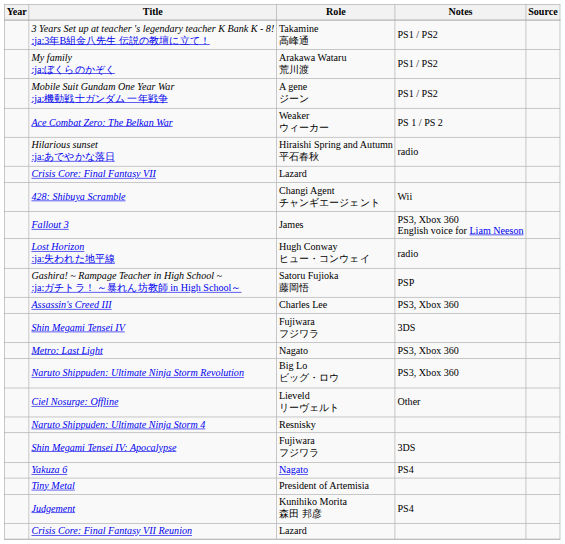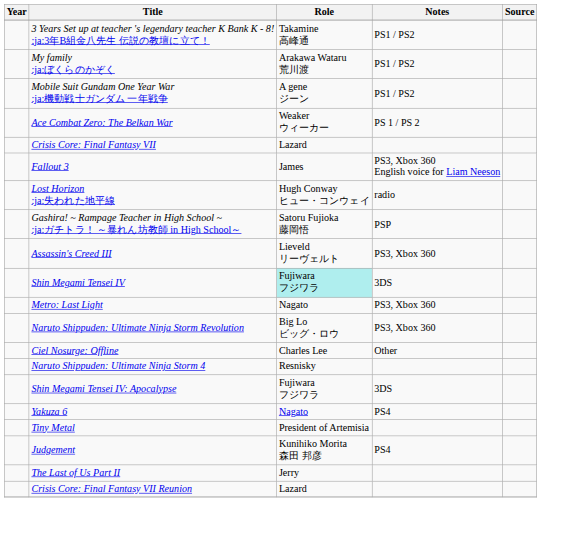- row: Hilarious sunset :ja:あでやかな落日 | Hiraishi Spring and Autumn 平石春秋 | radio
- row: 428: Shibuya Scramble | Changi Agent チャンギエージェント | Wii
Assassin's Creed III | Role: Charles Lee -> Lieveld リーヴェルト
Shin Megami Tensei IV | Role: no background -> paleturquoise background
Ciel Nosurge: Offline | Role: Lieveld リーヴェルト -> Charles Lee
+ row: The Last of Us Part II | Jerry
